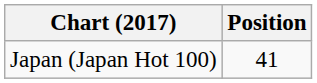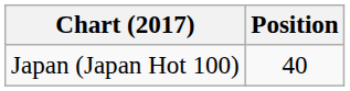Japan (Japan Hot 100) | Position: 41 -> 40
